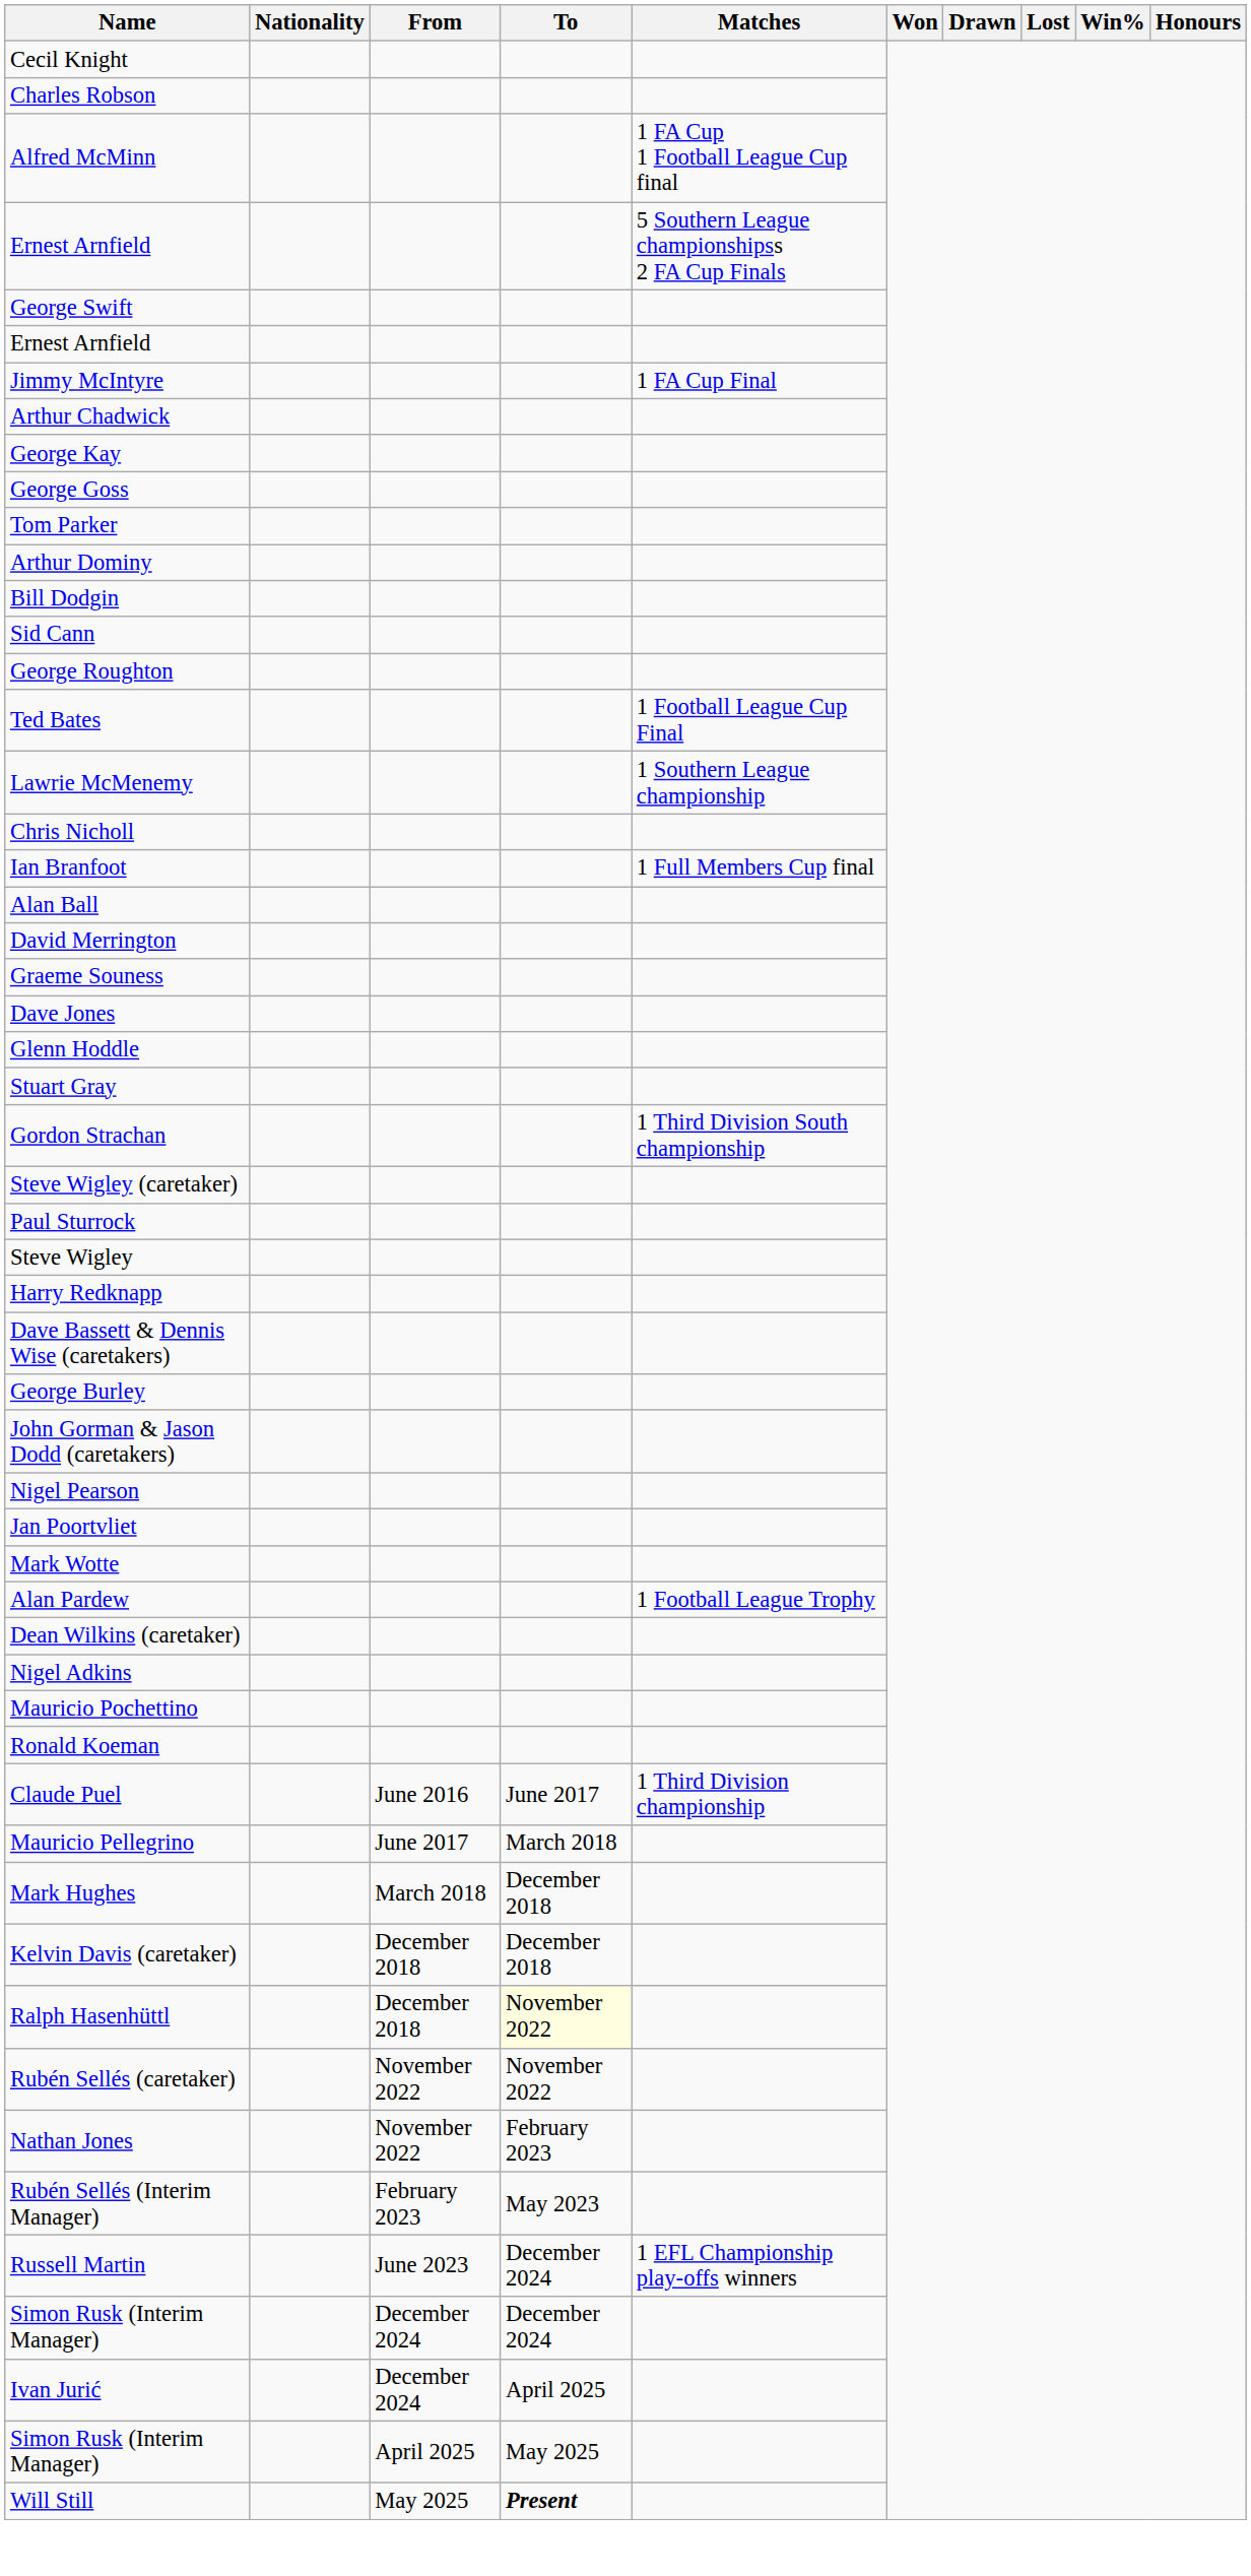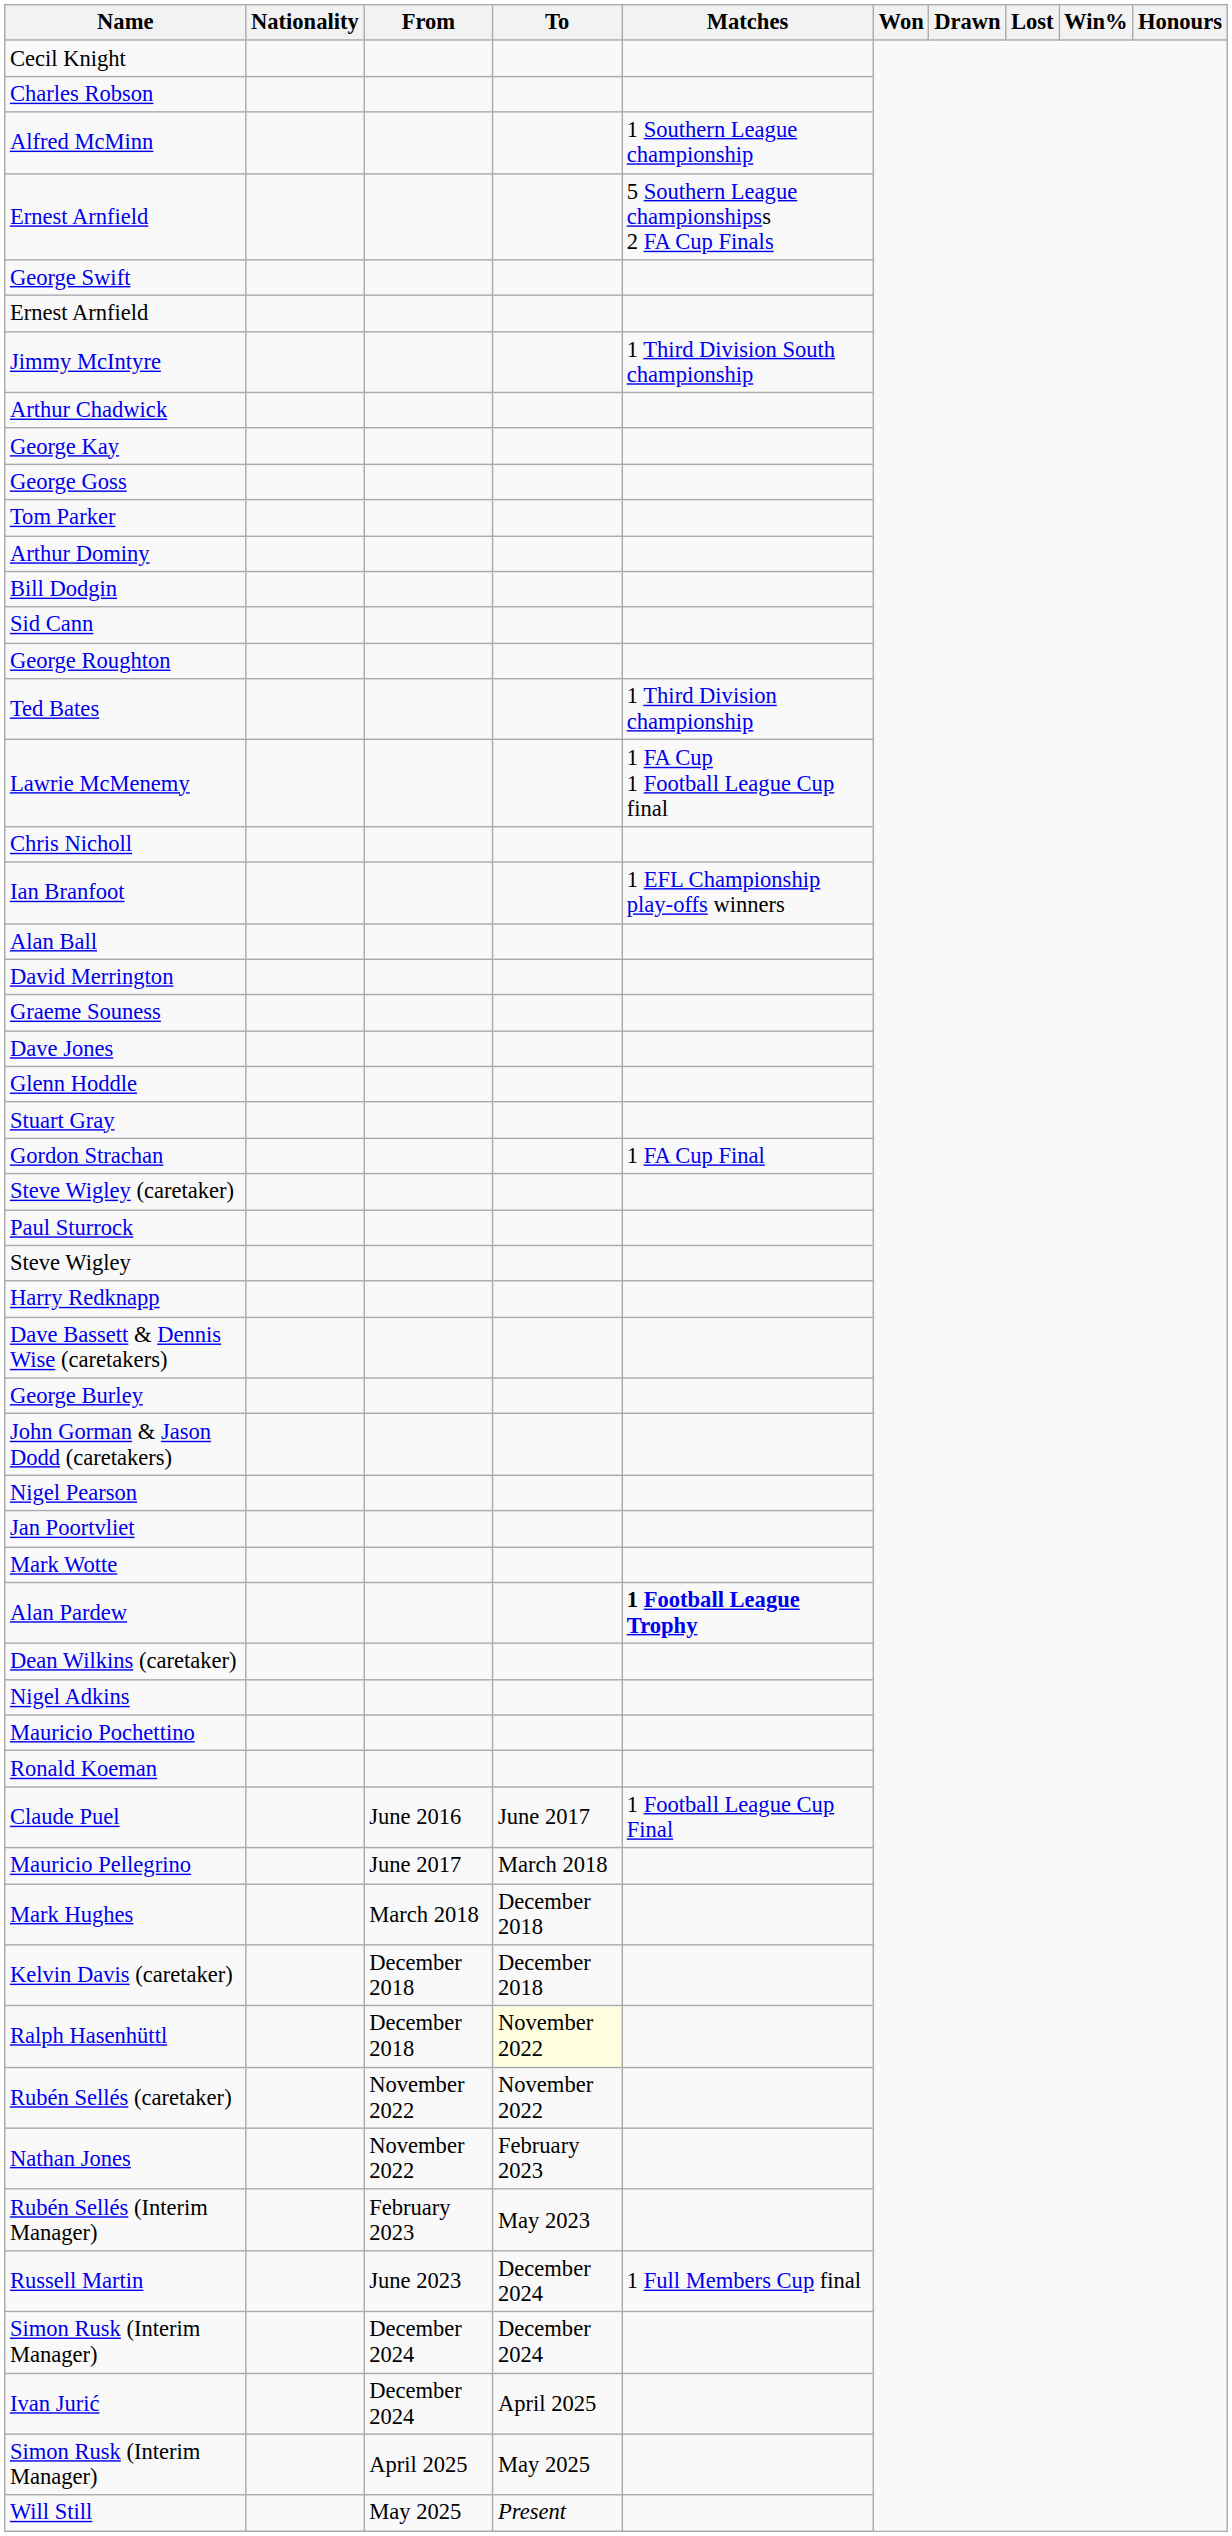Alfred McMinn | Matches: 1 FA Cup 1 Football League Cup final -> 1 Southern League championship
Jimmy McIntyre | Matches: 1 FA Cup Final -> 1 Third Division South championship
Ted Bates | Matches: 1 Football League Cup Final -> 1 Third Division championship
Lawrie McMenemy | Matches: 1 Southern League championship -> 1 FA Cup 1 Football League Cup final
Ian Branfoot | Matches: 1 Full Members Cup final -> 1 EFL Championship play-offs winners
Gordon Strachan | Matches: 1 Third Division South championship -> 1 FA Cup Final
Alan Pardew | Matches: normal -> bold
Claude Puel | Matches: 1 Third Division championship -> 1 Football League Cup Final
Russell Martin | Matches: 1 EFL Championship play-offs winners -> 1 Full Members Cup final
Will Still | To: bold -> normal
